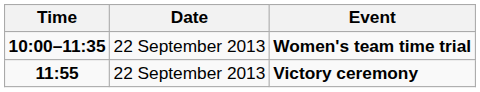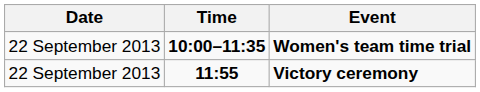columns swapped: Date <-> Time
